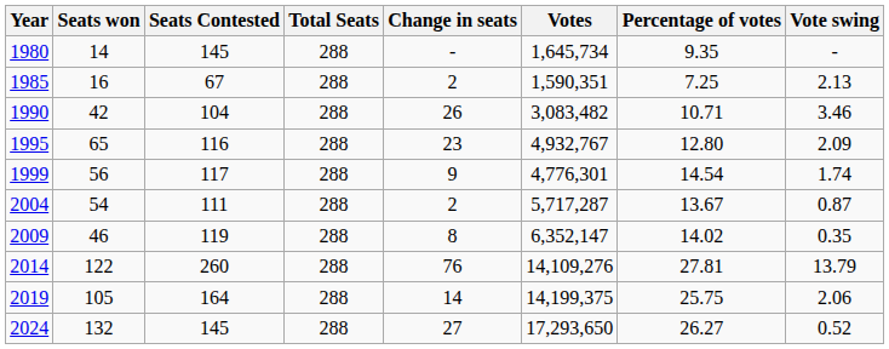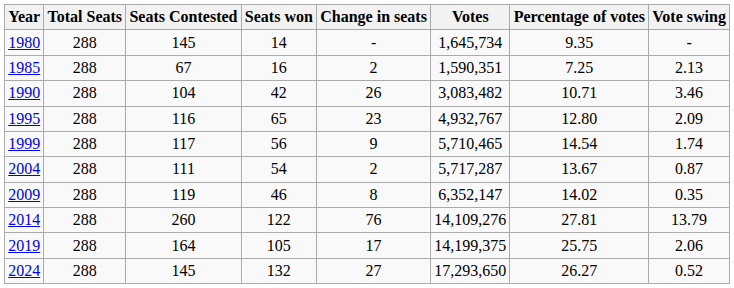columns swapped: Total Seats <-> Seats won
1999 | Votes: 4,776,301 -> 5,710,465
2019 | Change in seats: 14 -> 17
